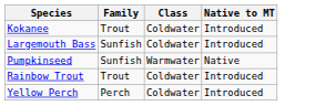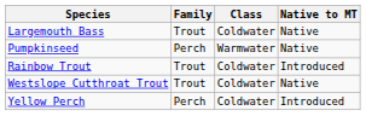- row: Kokanee | Trout | Coldwater | Introduced
Largemouth Bass | Family: Sunfish -> Trout
Largemouth Bass | Native to MT: Introduced -> Native
Pumpkinseed | Family: Sunfish -> Perch
+ row: Westslope Cutthroat Trout | Trout | Coldwater | Native
